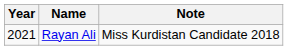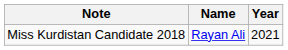columns swapped: Year <-> Note
